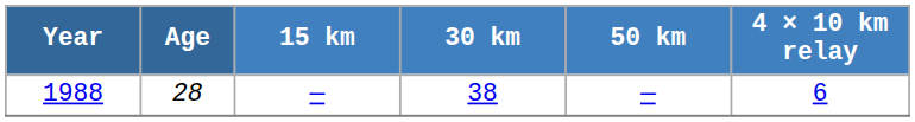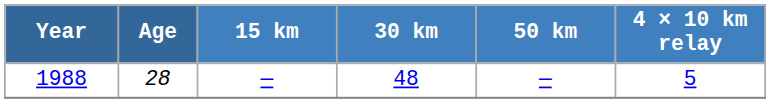1988 | 30 km: 38 -> 48
1988 | 4 × 10 km relay: 6 -> 5
